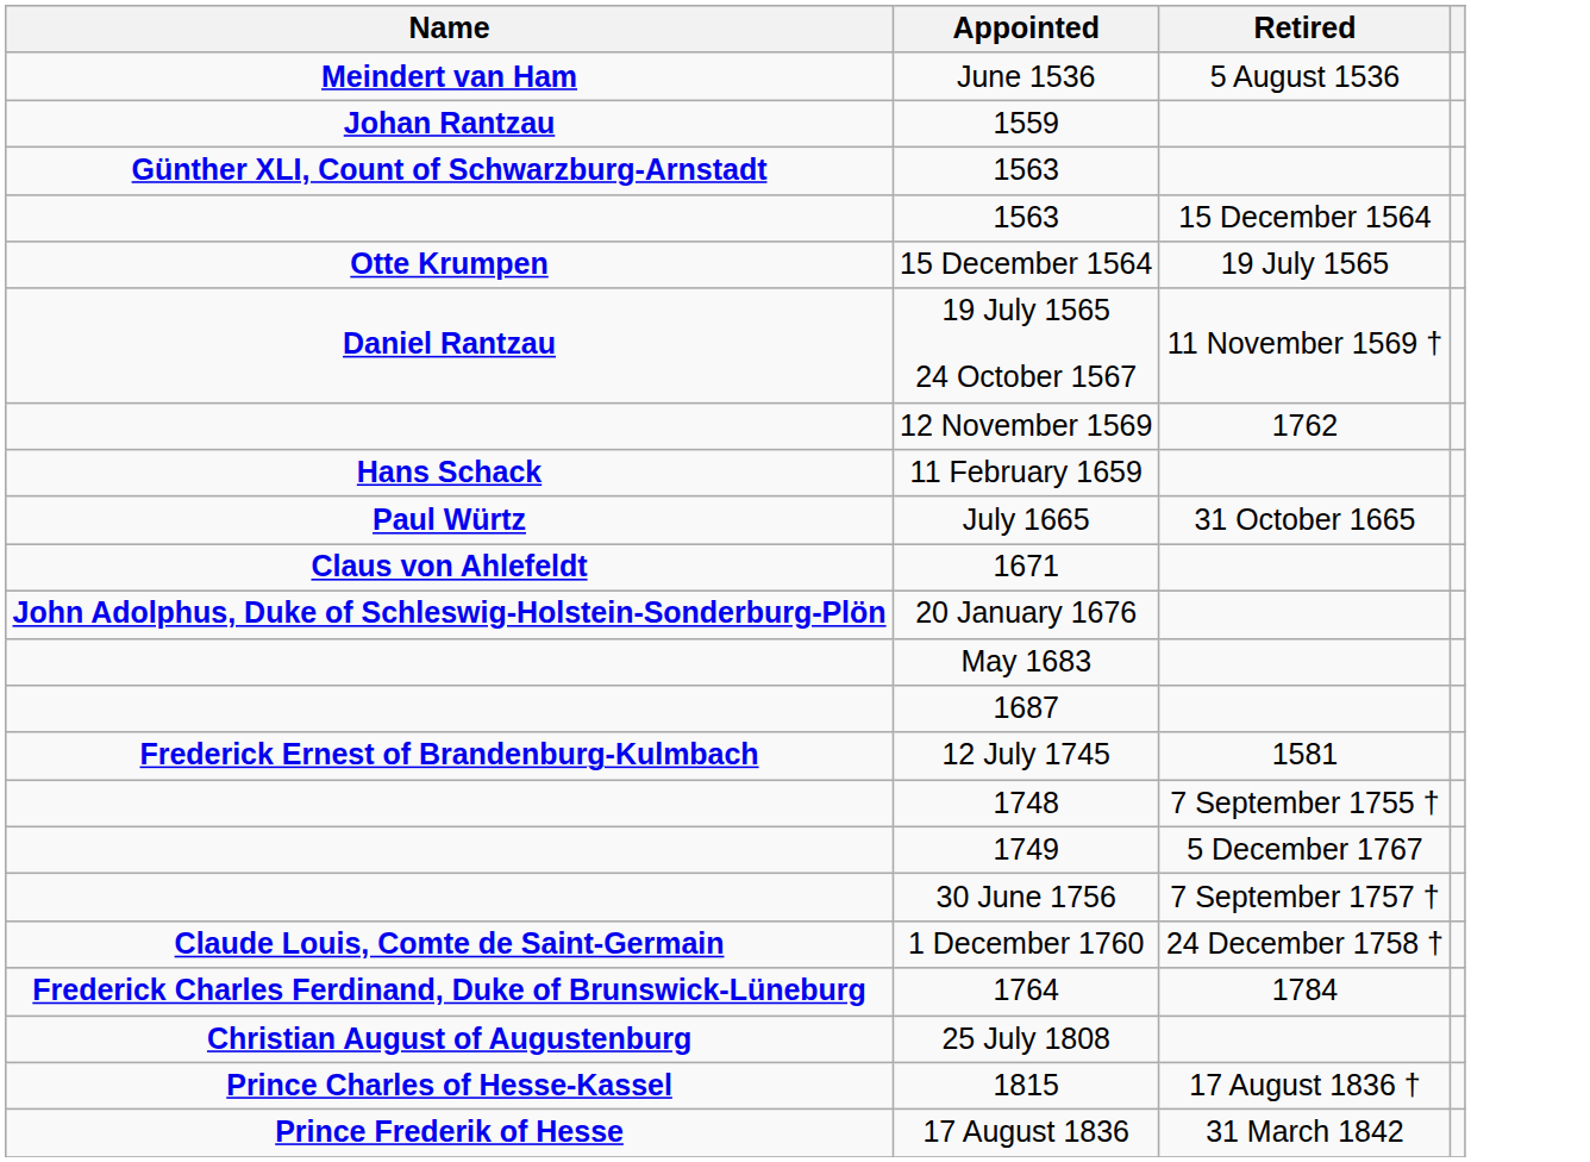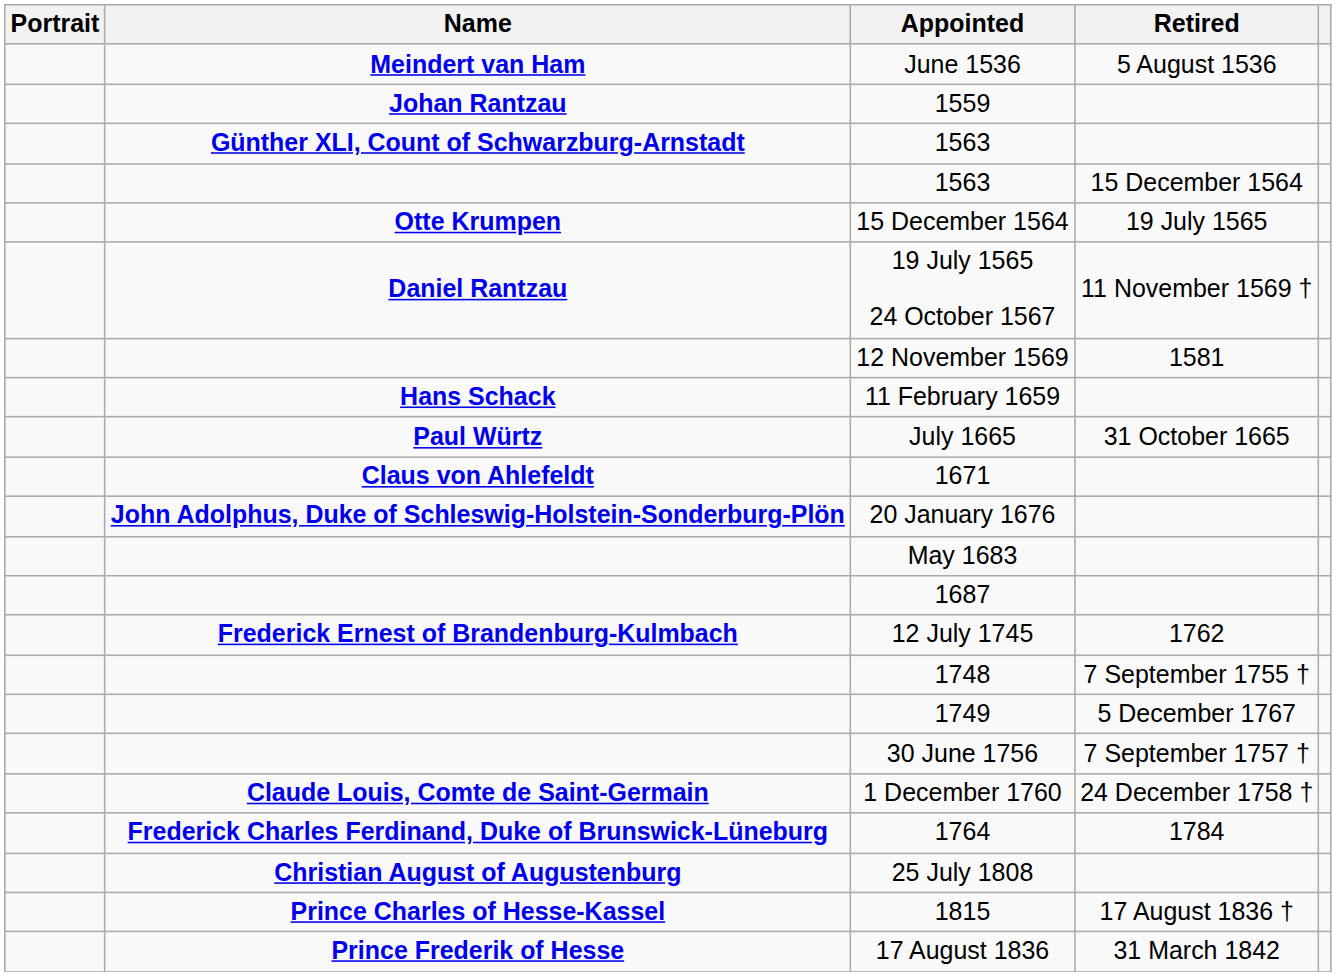+ column: Portrait
12 November 1569 | Retired: 1762 -> 1581
12 July 1745 | Retired: 1581 -> 1762
